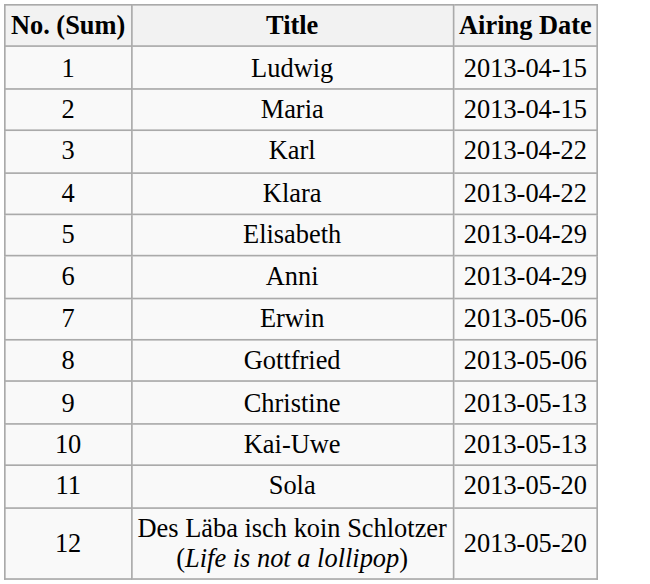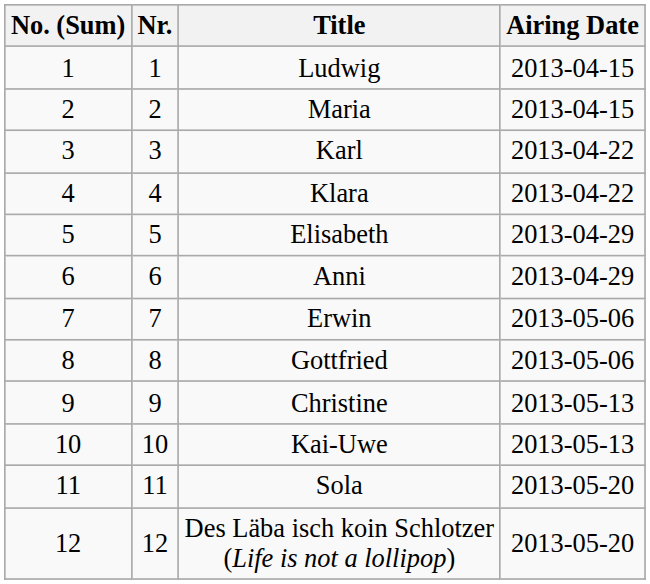+ column: Nr. | 1 | 2 | 3 | 4 | 5 | 6 | 7 | 8 | 9 | 10 | 11 | 12
